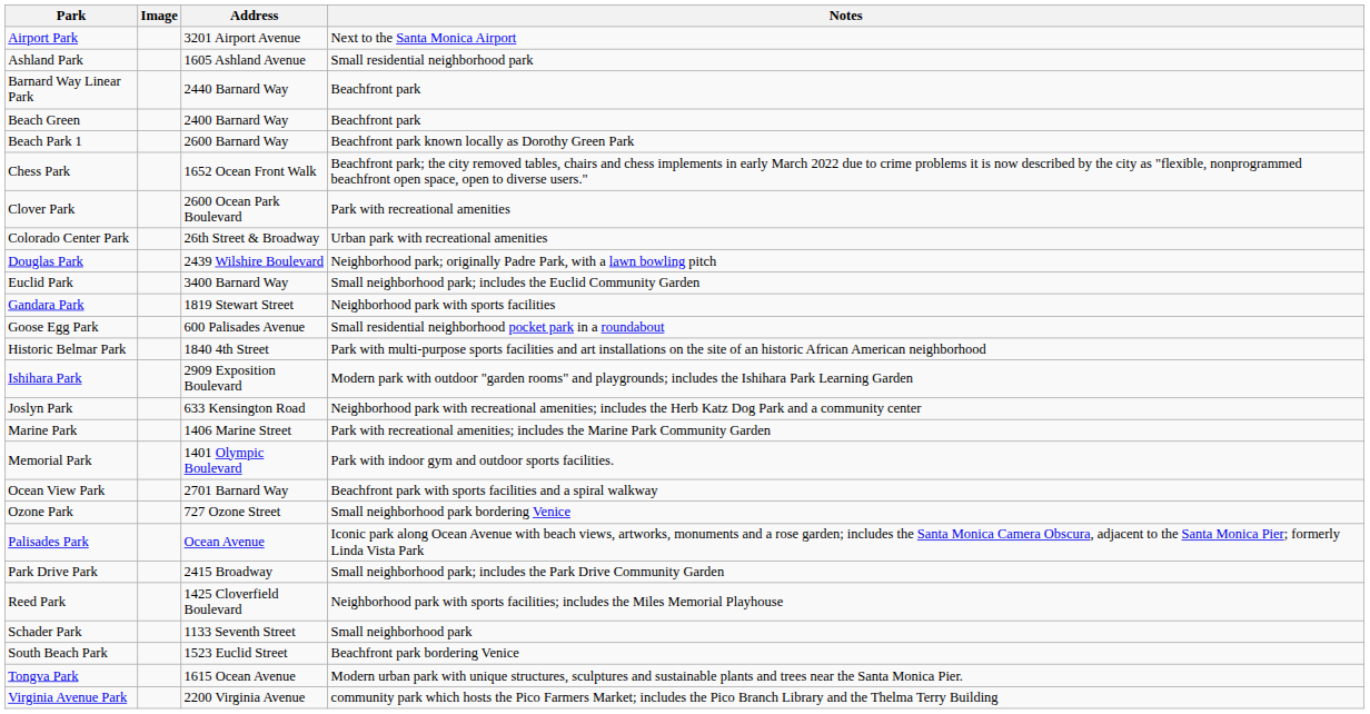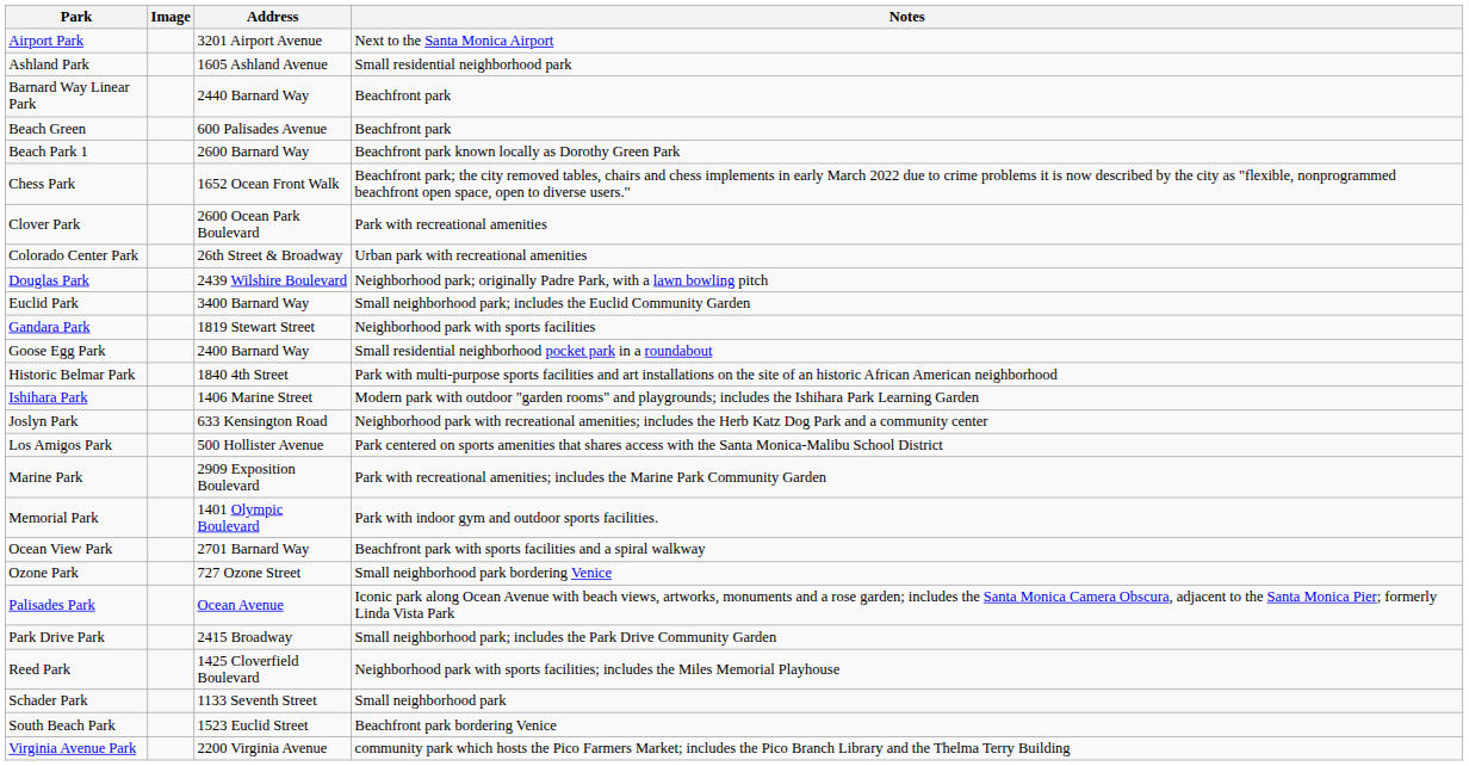Beach Green | Address: 2400 Barnard Way -> 600 Palisades Avenue
Goose Egg Park | Address: 600 Palisades Avenue -> 2400 Barnard Way
Ishihara Park | Address: 2909 Exposition Boulevard -> 1406 Marine Street
+ row: Los Amigos Park | 500 Hollister Avenue | Park centered on sports amenities that shares access with the Santa Monica-Malibu School District
Marine Park | Address: 1406 Marine Street -> 2909 Exposition Boulevard
- row: Tongva Park | 1615 Ocean Avenue | Modern urban park with unique structures, sculptures and sustainable plants and trees near the Santa Monica Pier.
